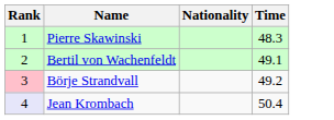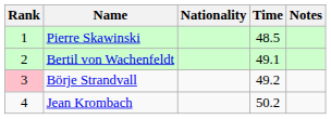+ column: Notes
Pierre Skawinski | Time: 48.3 -> 48.5
Jean Krombach | Rank: lavender background -> no background
Jean Krombach | Time: 50.4 -> 50.2
